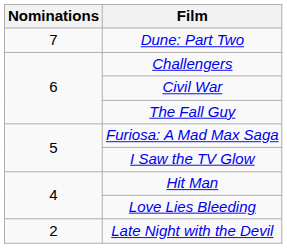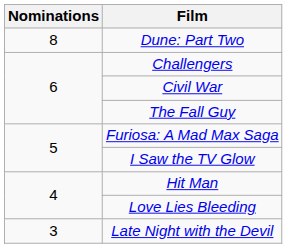Dune: Part Two | Nominations: 7 -> 8
Late Night with the Devil | Nominations: 2 -> 3
